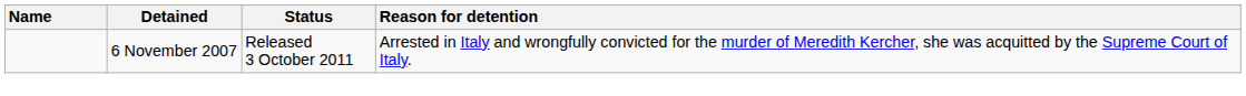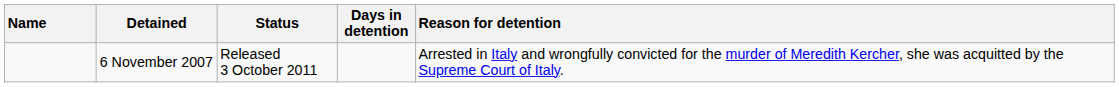+ column: Days in detention
